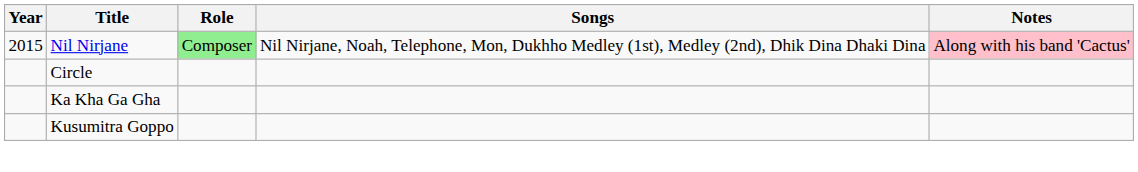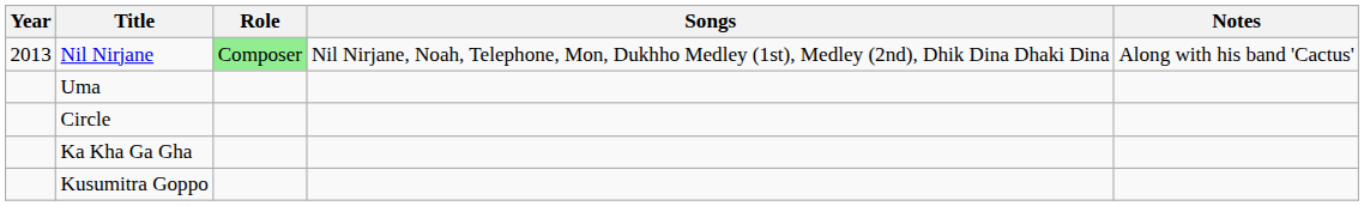Nil Nirjane | Year: 2015 -> 2013
Nil Nirjane | Notes: pink background -> no background
+ row: Uma
